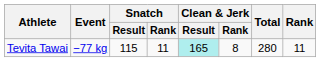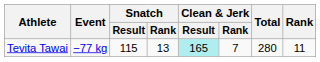Tevita Tawai | Snatch / Rank: 11 -> 13
Tevita Tawai | Clean & Jerk / Rank: 8 -> 7
